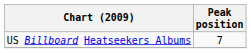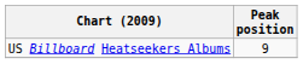US Billboard Heatseekers Albums | Peak position: 7 -> 9
